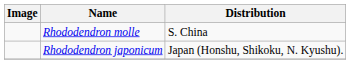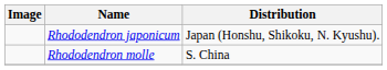rows swapped: Rhododendron molle <-> Rhododendron japonicum
